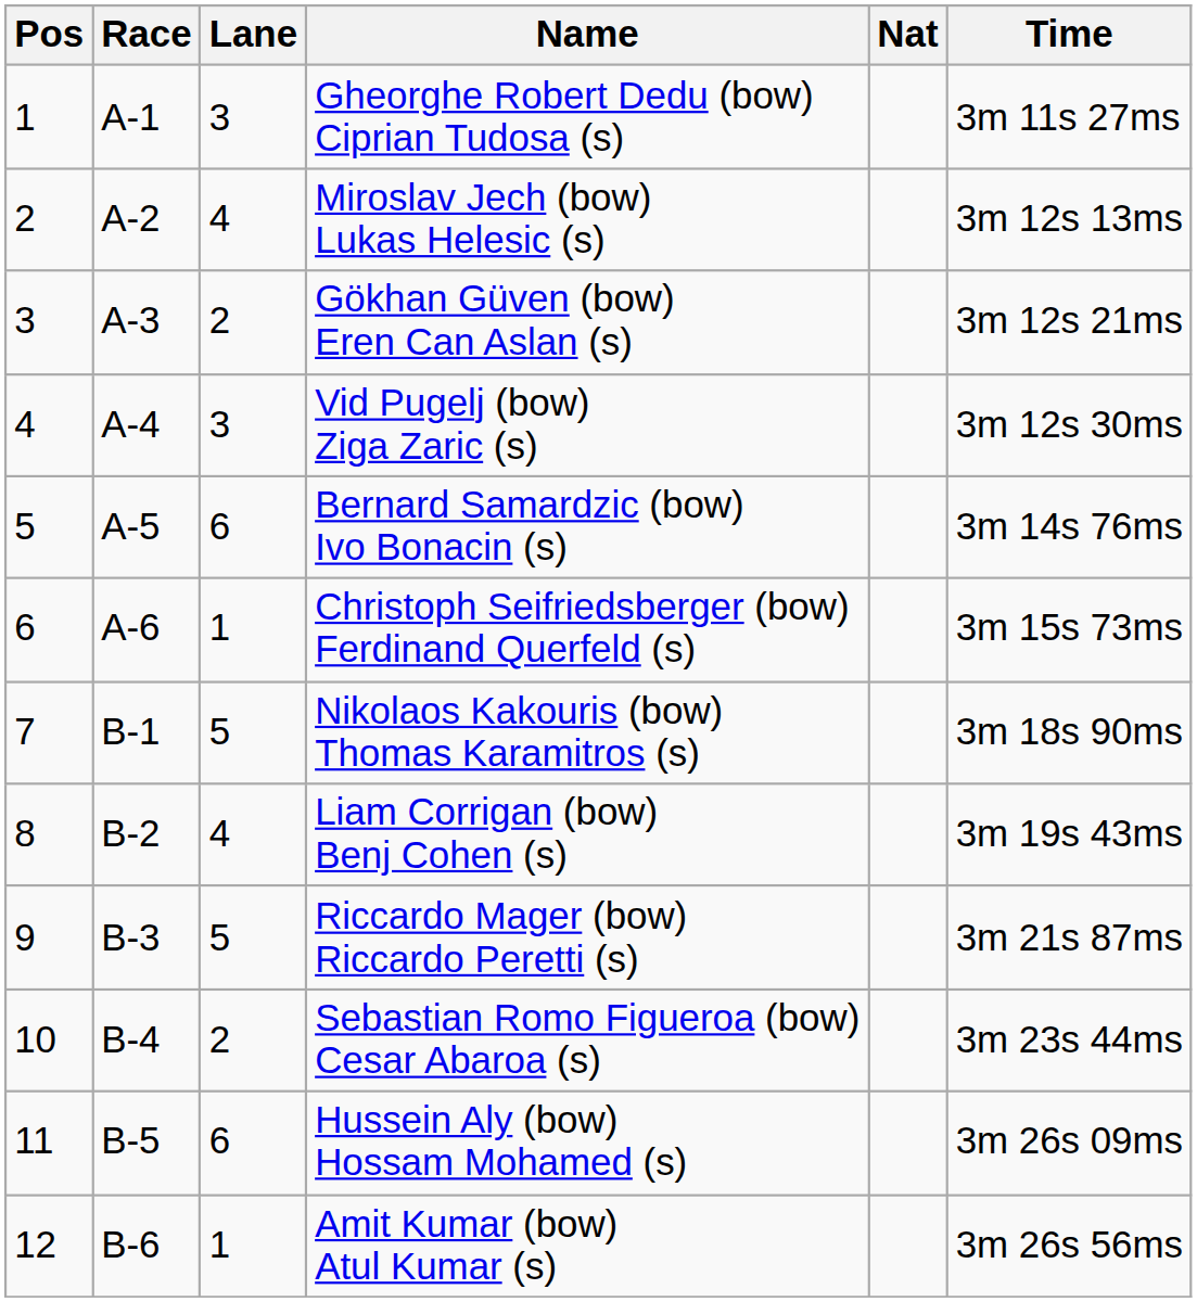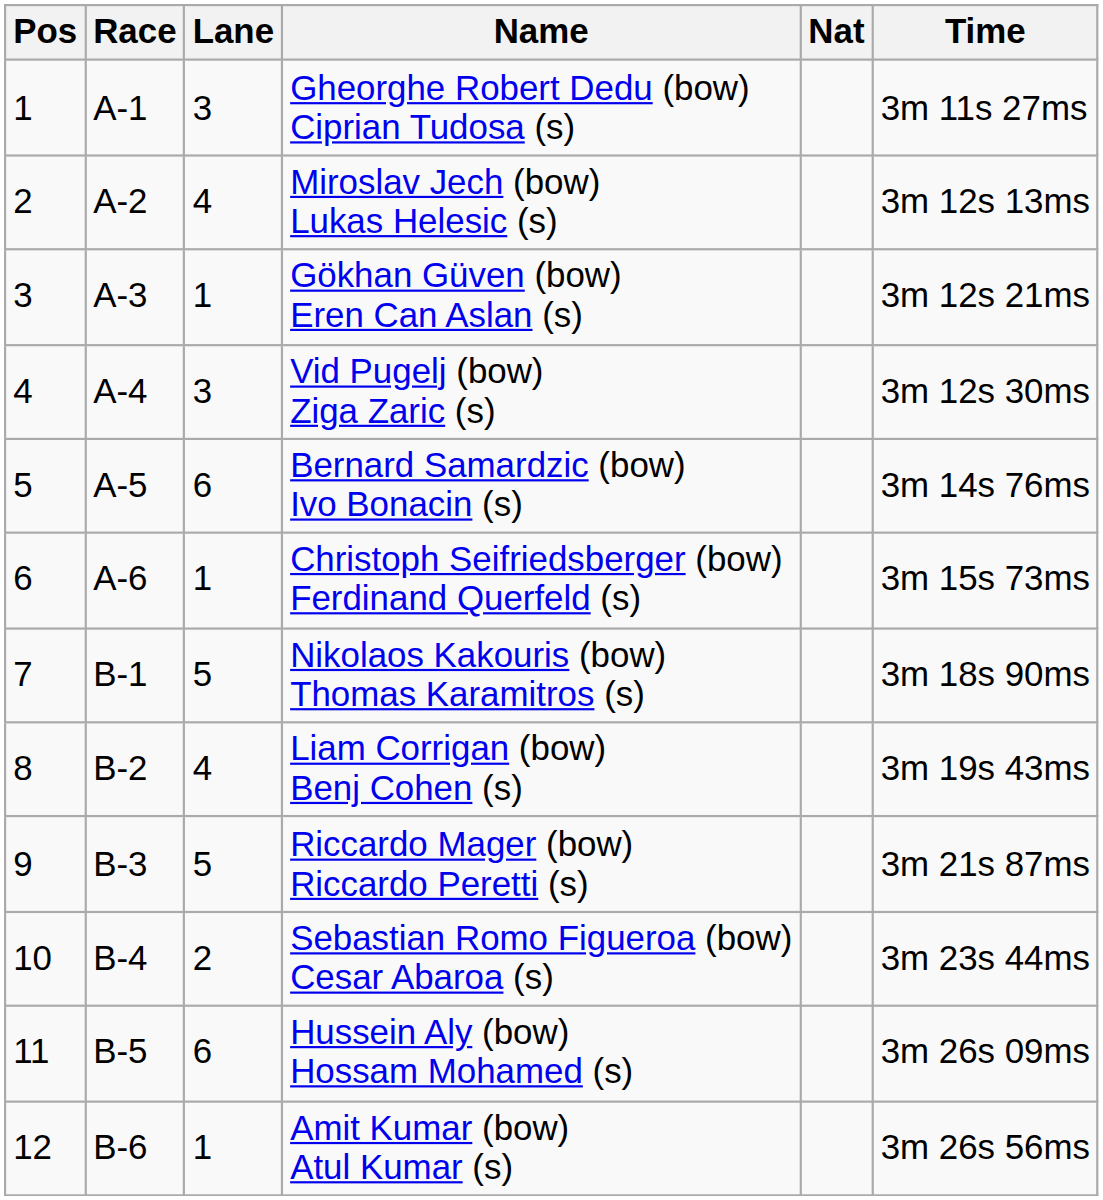Gökhan Güven (bow) Eren Can Aslan (s) | Lane: 2 -> 1
